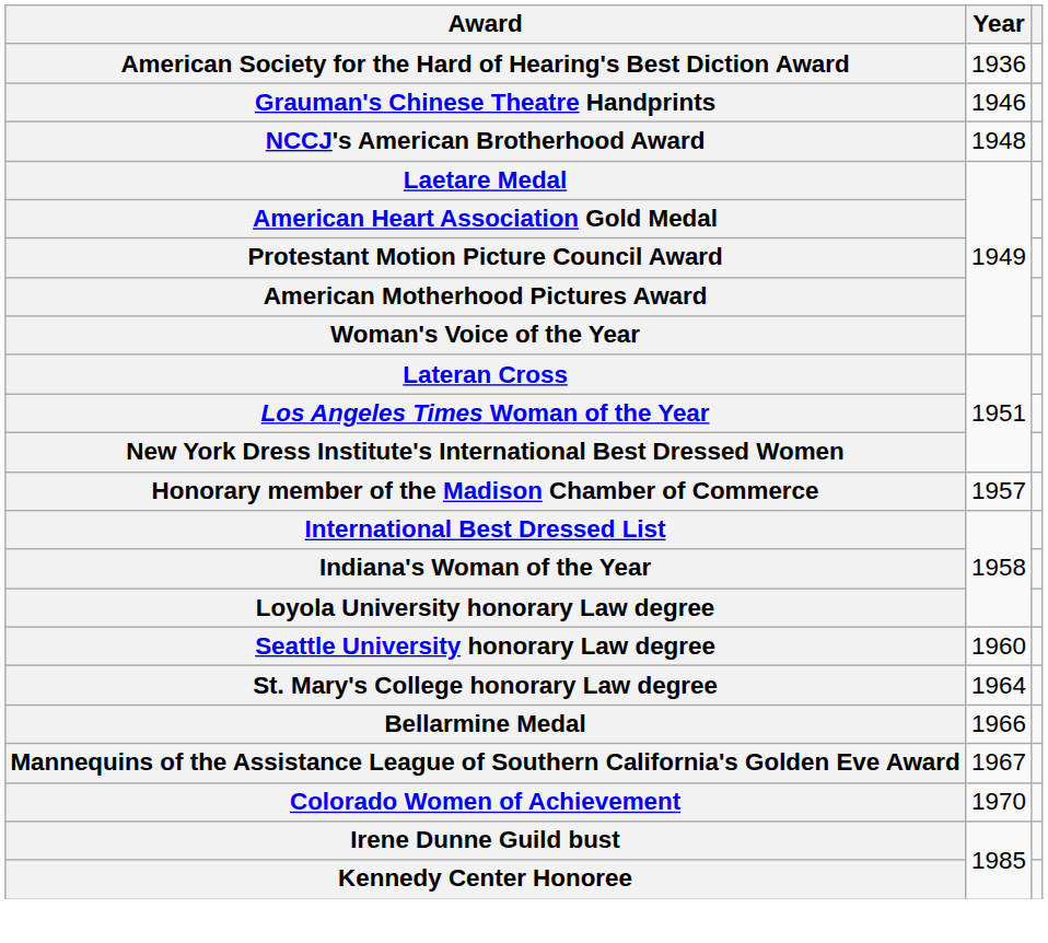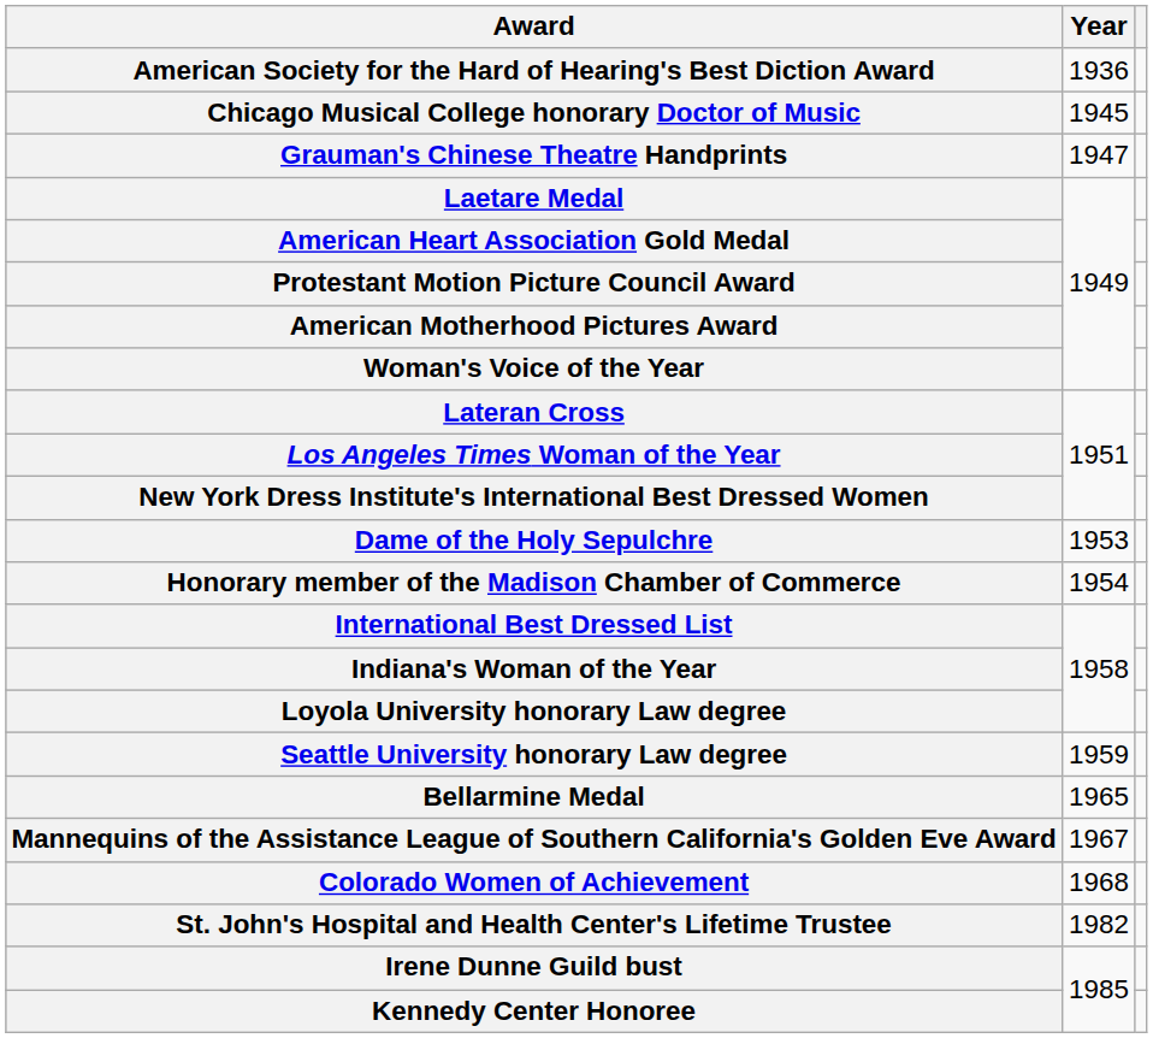+ row: Chicago Musical College honorary Doctor of Music | 1945
Grauman's Chinese Theatre Handprints | Year: 1946 -> 1947
- row: NCCJ's American Brotherhood Award | 1948
+ row: Dame of the Holy Sepulchre | 1953
Honorary member of the Madison Chamber of Commerce | Year: 1957 -> 1954
Seattle University honorary Law degree | Year: 1960 -> 1959
- row: St. Mary's College honorary Law degree | 1964
Bellarmine Medal | Year: 1966 -> 1965
Colorado Women of Achievement | Year: 1970 -> 1968
+ row: St. John's Hospital and Health Center's Lifetime Trustee | 1982
